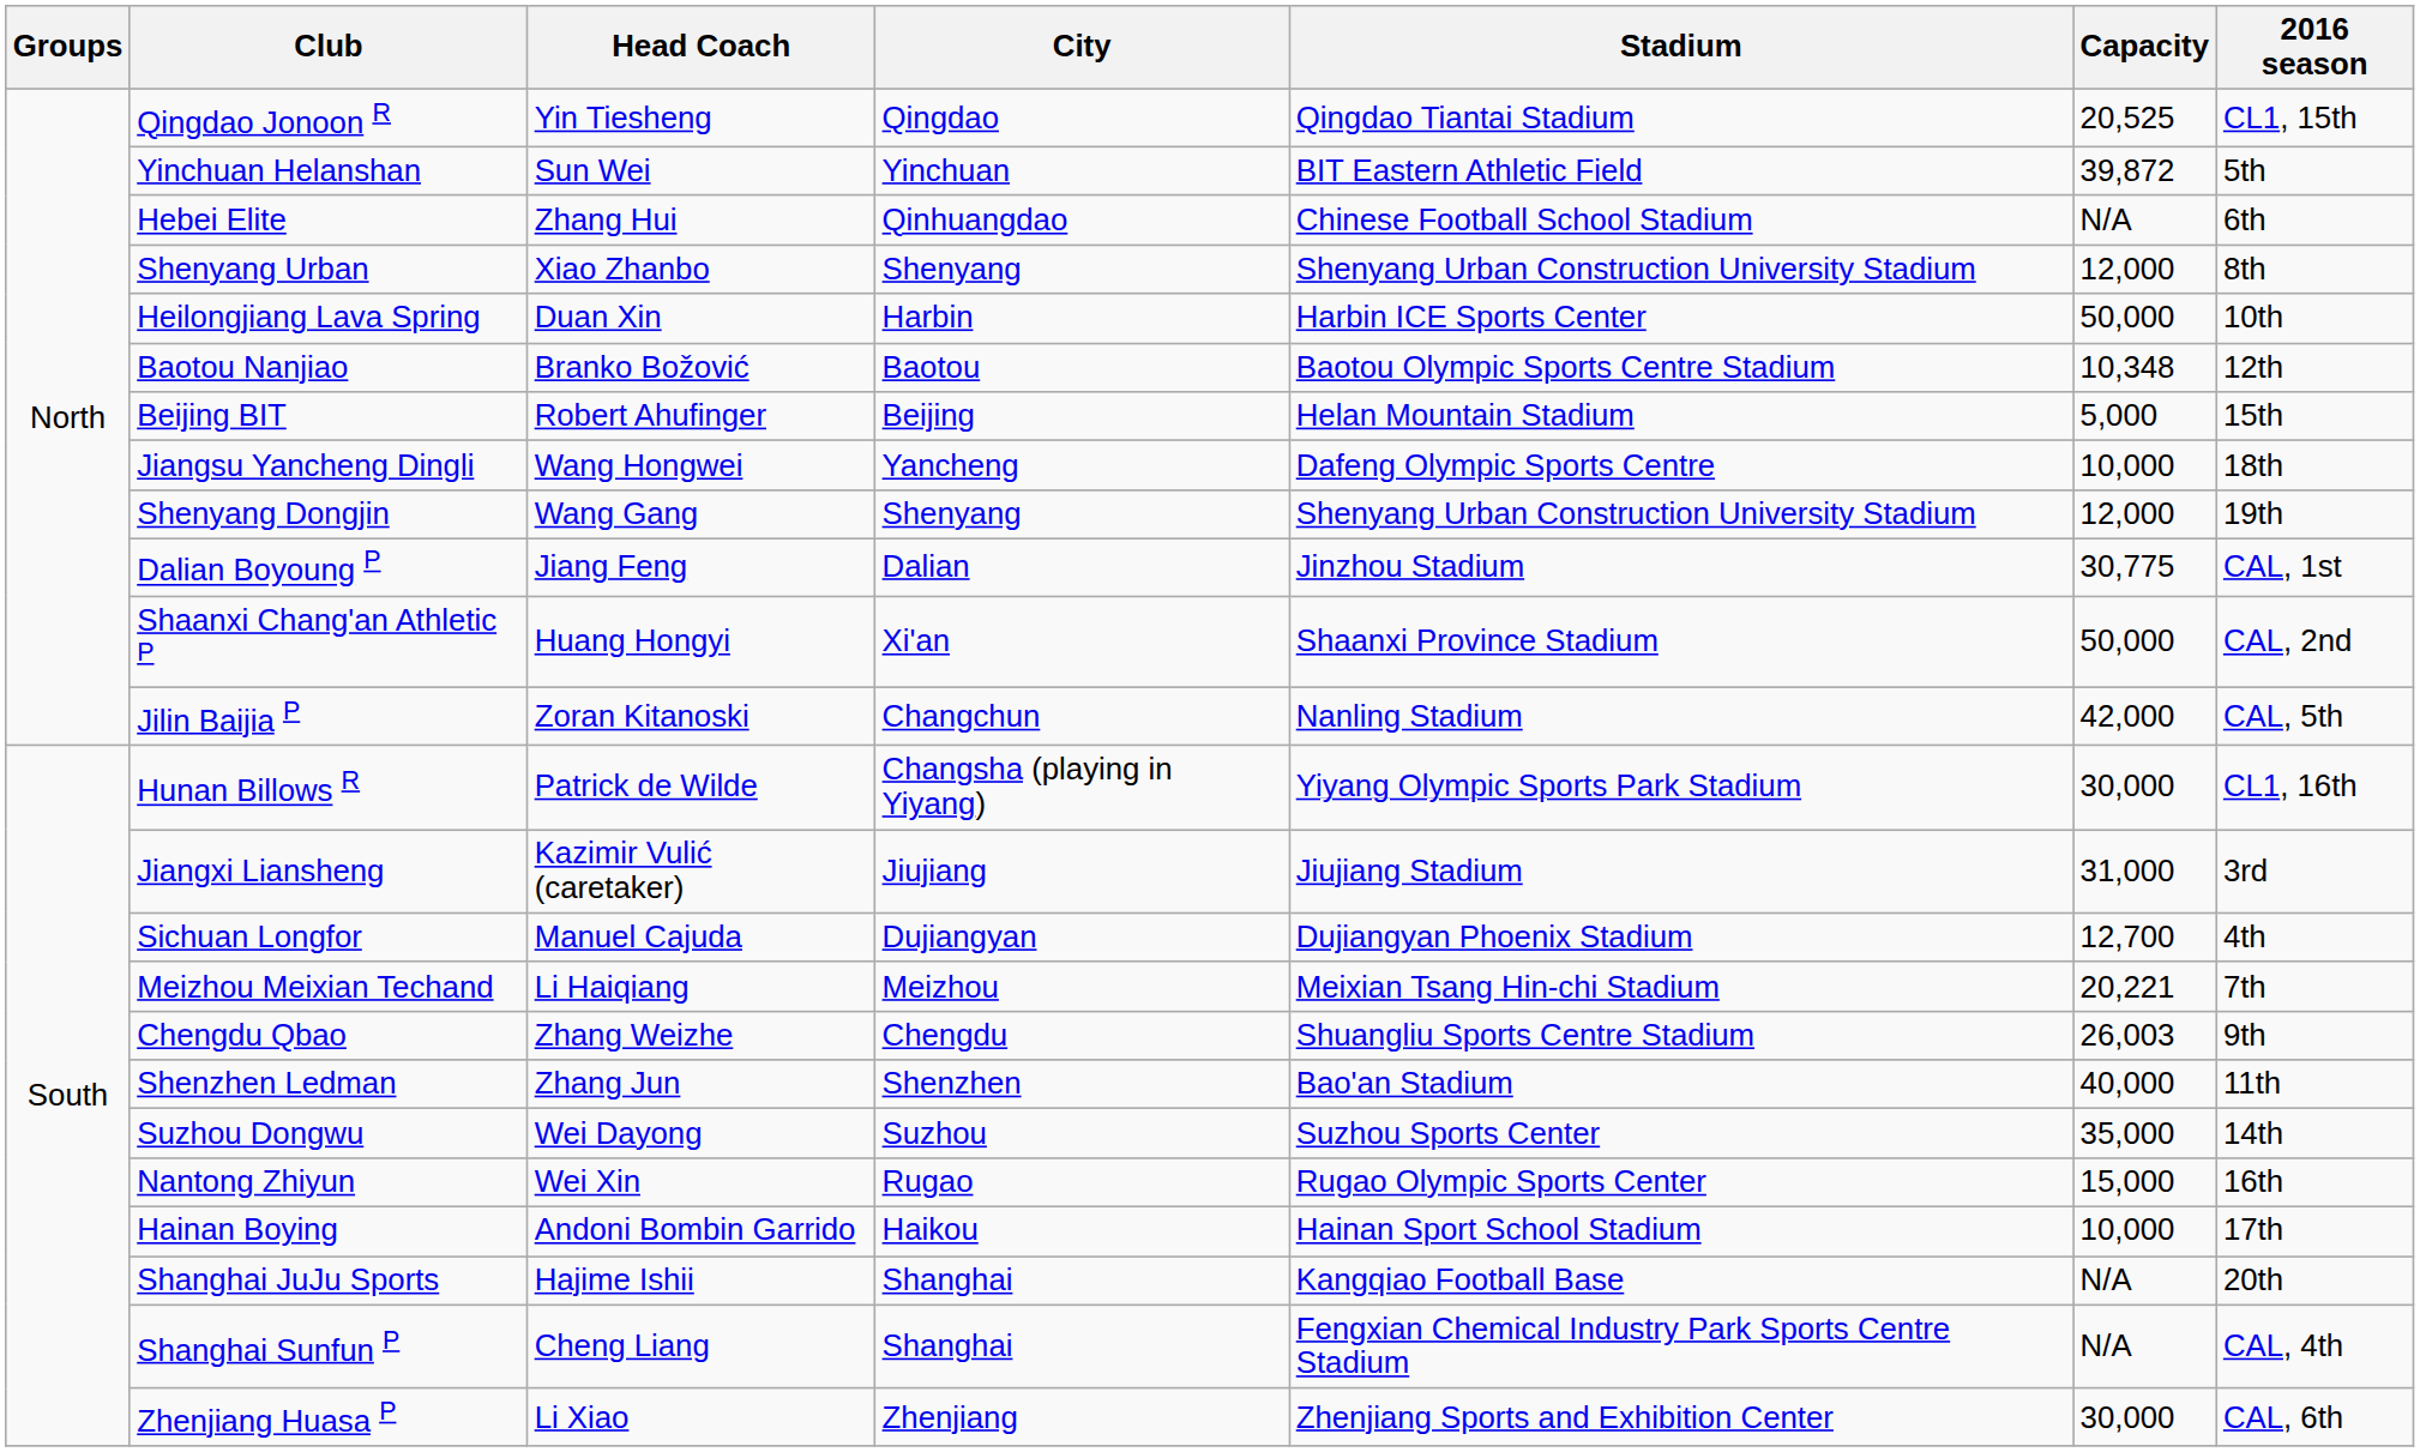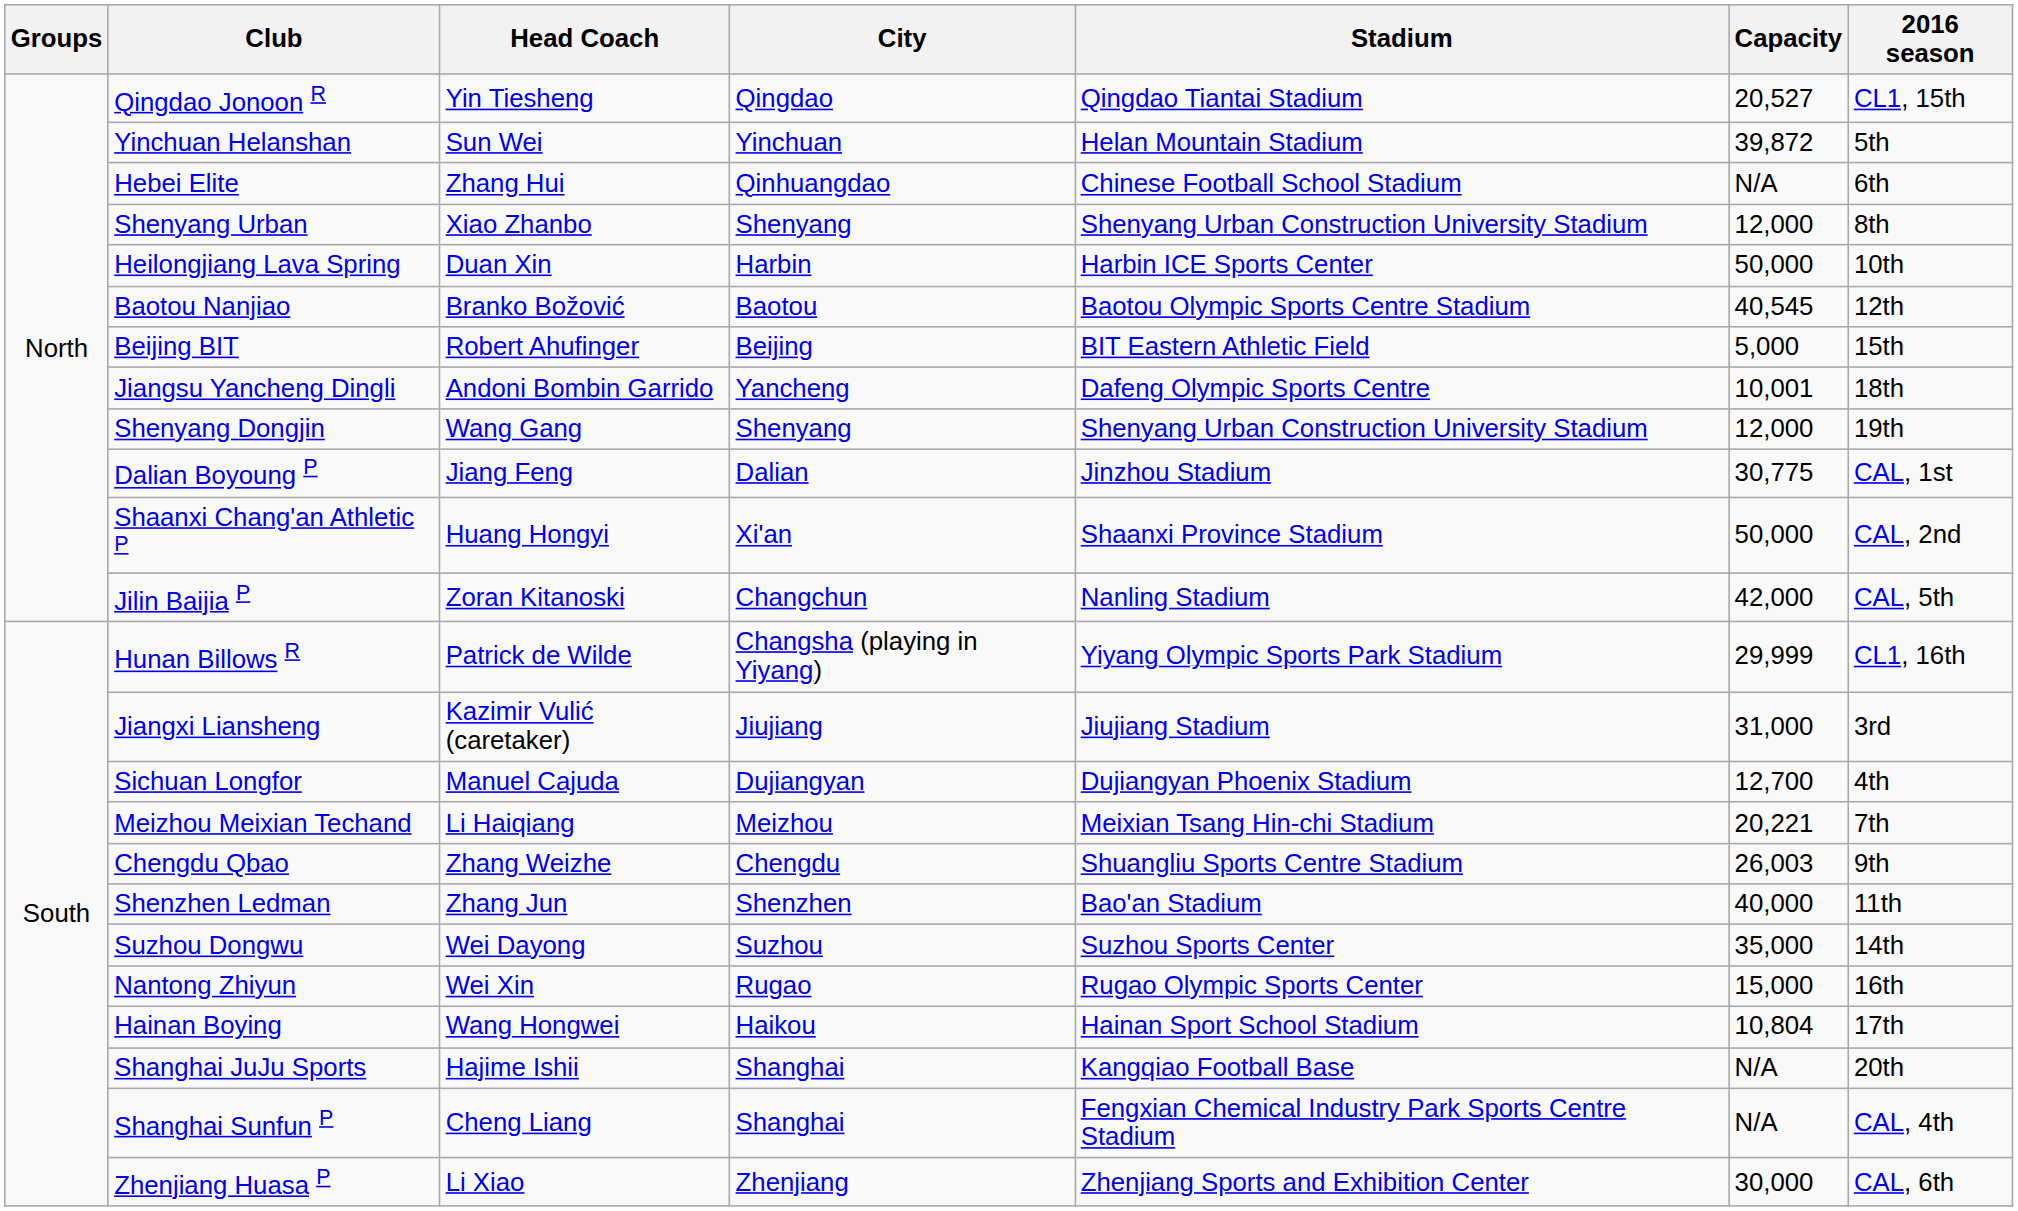Qingdao Jonoon R | Capacity: 20,525 -> 20,527
Yinchuan Helanshan | Stadium: BIT Eastern Athletic Field -> Helan Mountain Stadium
Baotou Nanjiao | Capacity: 10,348 -> 40,545
Beijing BIT | Stadium: Helan Mountain Stadium -> BIT Eastern Athletic Field
Jiangsu Yancheng Dingli | Head Coach: Wang Hongwei -> Andoni Bombin Garrido
Jiangsu Yancheng Dingli | Capacity: 10,000 -> 10,001
Hunan Billows R | Capacity: 30,000 -> 29,999
Hainan Boying | Head Coach: Andoni Bombin Garrido -> Wang Hongwei
Hainan Boying | Capacity: 10,000 -> 10,804
